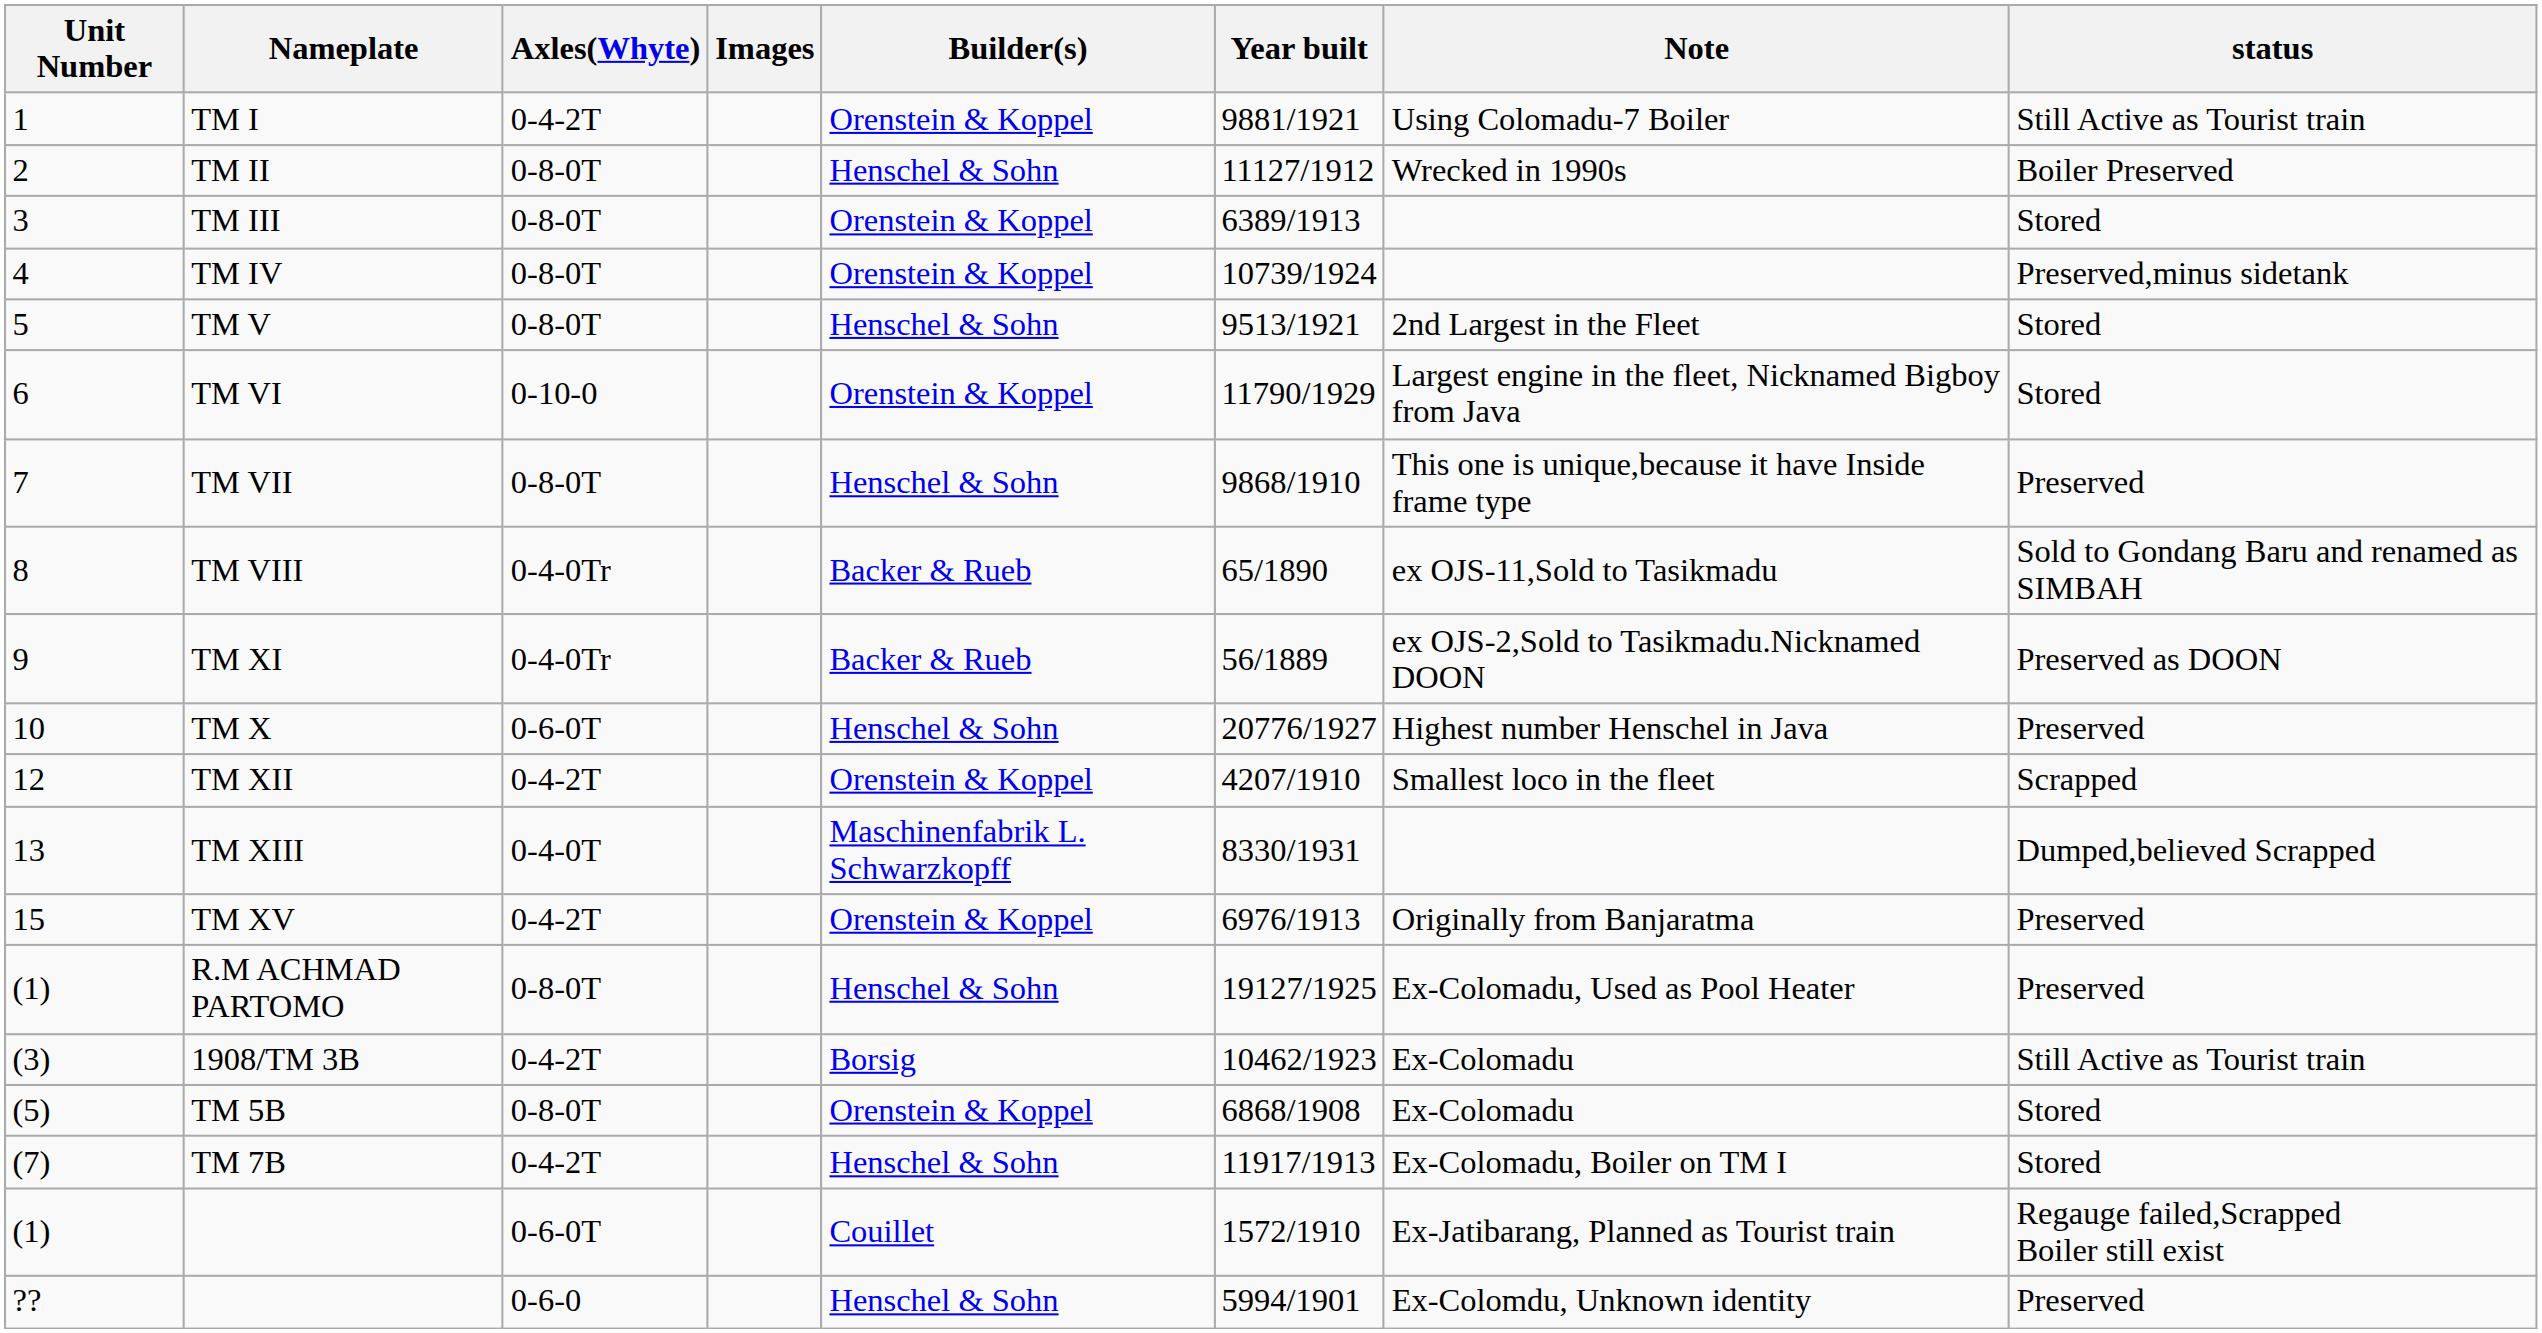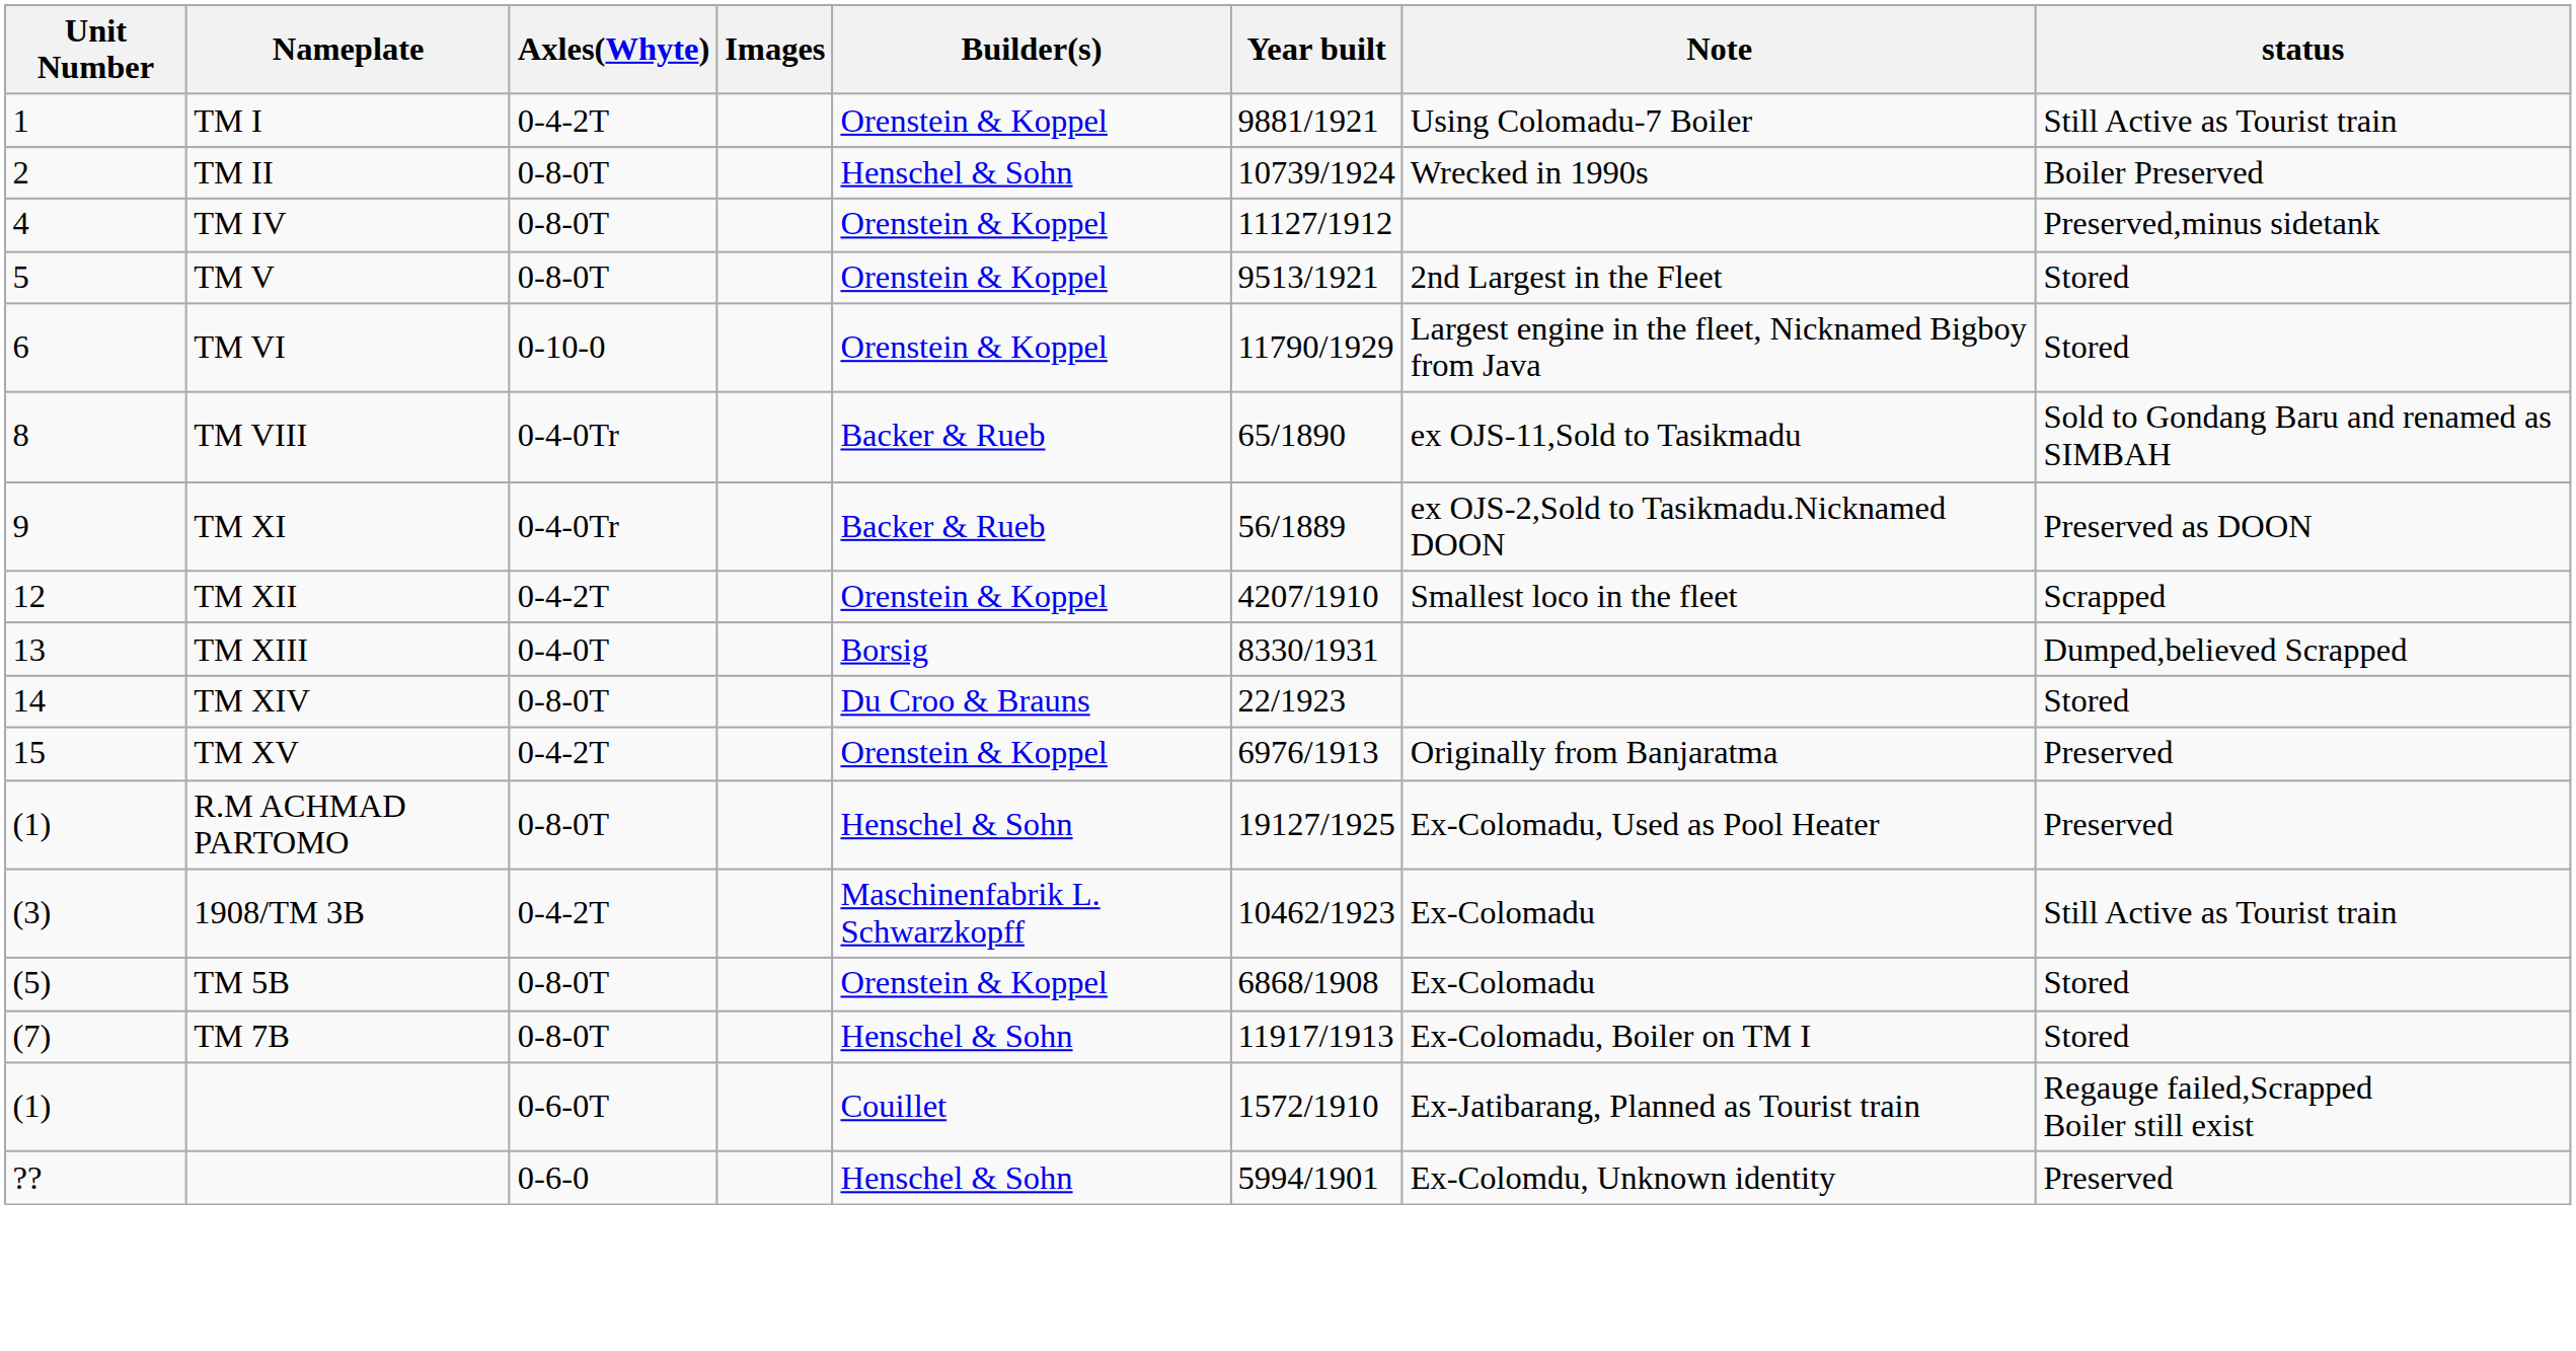TM II | Year built: 11127/1912 -> 10739/1924
- row: 3 | TM III | 0-8-0T | Orenstein & Koppel | 6389/1913 | Stored
TM IV | Year built: 10739/1924 -> 11127/1912
TM V | Builder(s): Henschel & Sohn -> Orenstein & Koppel
- row: 7 | TM VII | 0-8-0T | Henschel & Sohn | 9868/1910 | This one is unique,because it have Inside frame type | Preserved
- row: 10 | TM X | 0-6-0T | Henschel & Sohn | 20776/1927 | Highest number Henschel in Java | Preserved
TM XIII | Builder(s): Maschinenfabrik L. Schwarzkopff -> Borsig
+ row: 14 | TM XIV | 0-8-0T | Du Croo & Brauns | 22/1923 | Stored
1908/TM 3B | Builder(s): Borsig -> Maschinenfabrik L. Schwarzkopff
TM 7B | Axles(Whyte): 0-4-2T -> 0-8-0T
